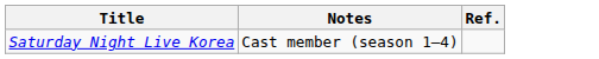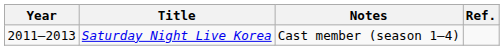+ column: Year | 2011–2013
